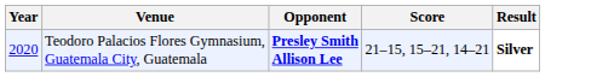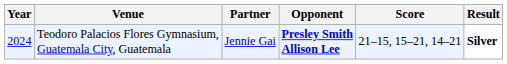+ column: Partner | Jennie Gai
Teodoro Palacios Flores Gymnasium, Guatemala City, Guatemala | Year: 2020 -> 2024
